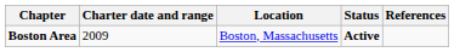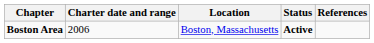Boston Area | Charter date and range: 2009 -> 2006
